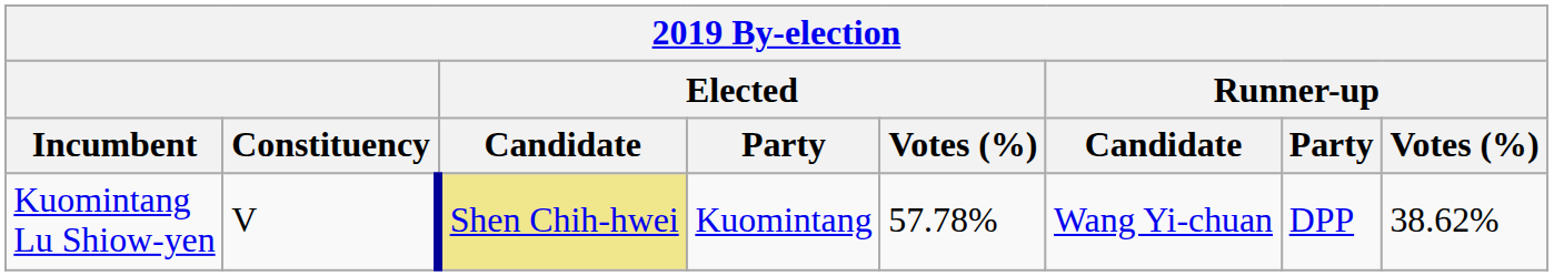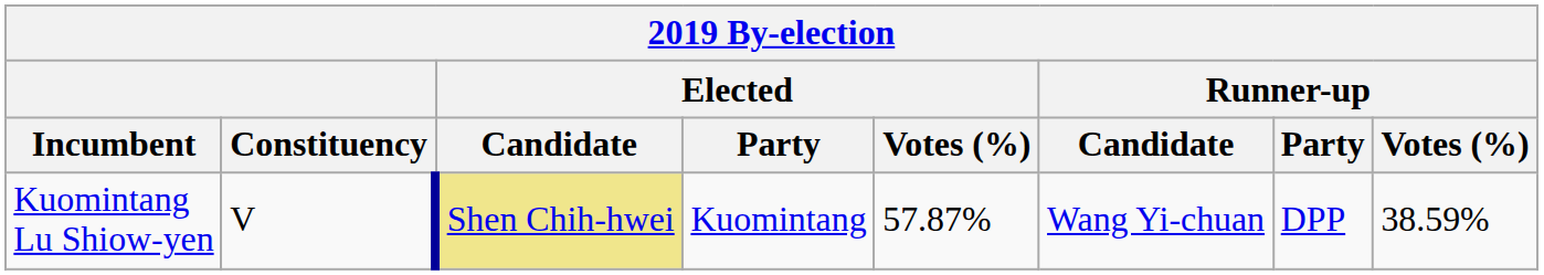Kuomintang Lu Shiow-yen | Elected / Votes (%): 57.78% -> 57.87%
Kuomintang Lu Shiow-yen | Runner-up / Votes (%): 38.62% -> 38.59%
